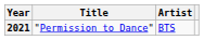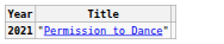- column: Artist | BTS
